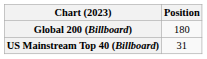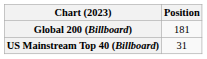Global 200 (Billboard) | Position: 180 -> 181
